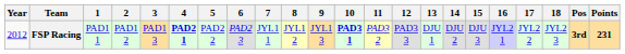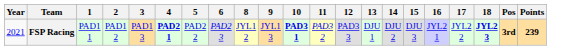- column: 7 | JYL1 1
FSP Racing | Year: 2012 -> 2021
FSP Racing | 18: normal -> bold
FSP Racing | Points: 231 -> 239
